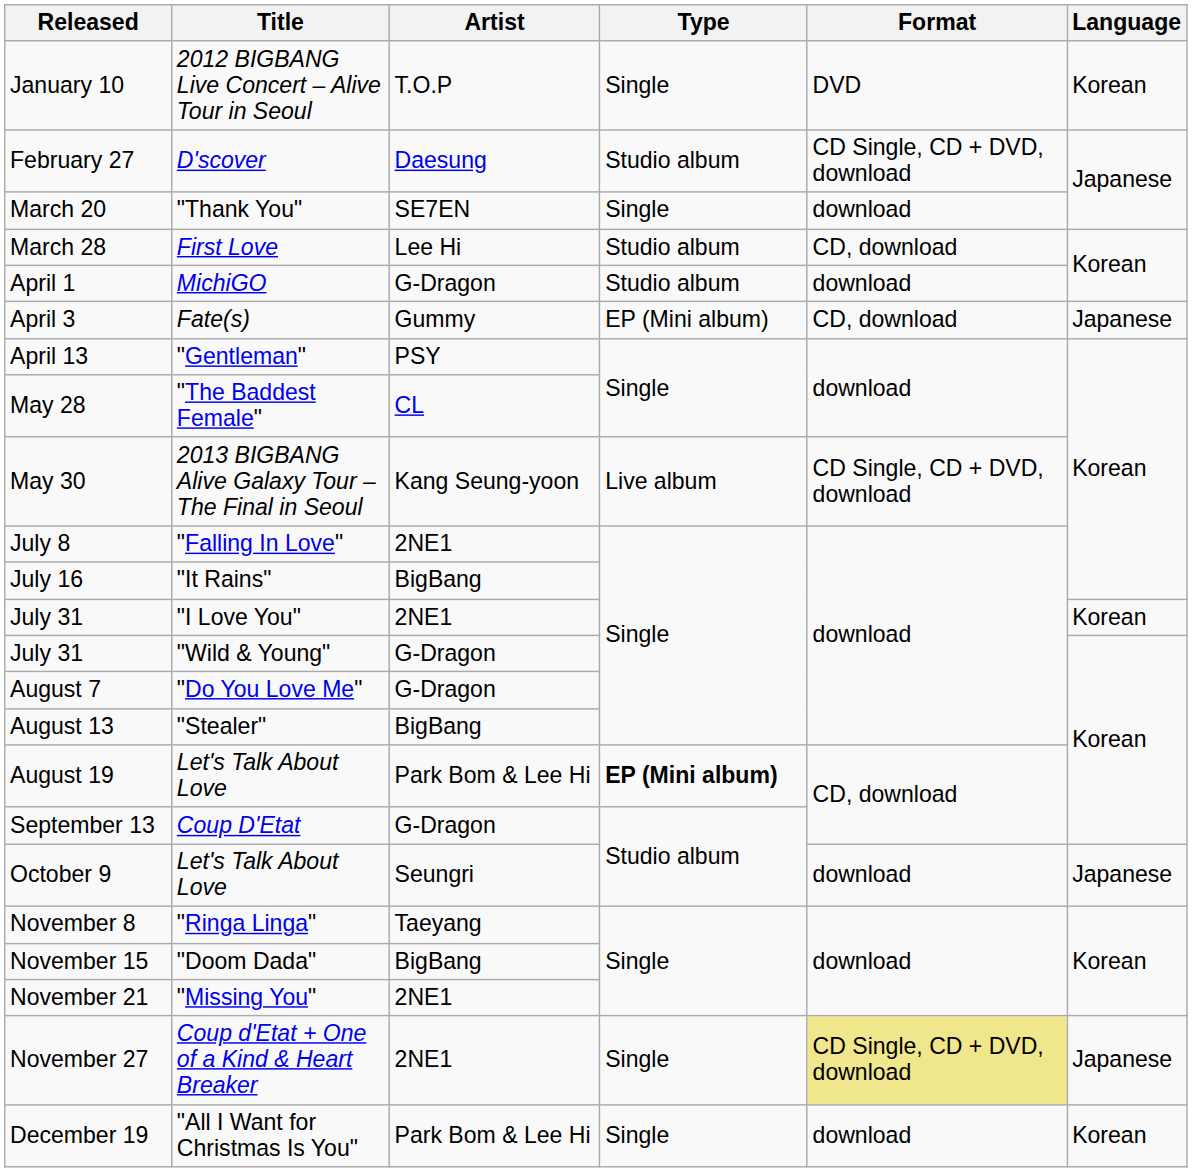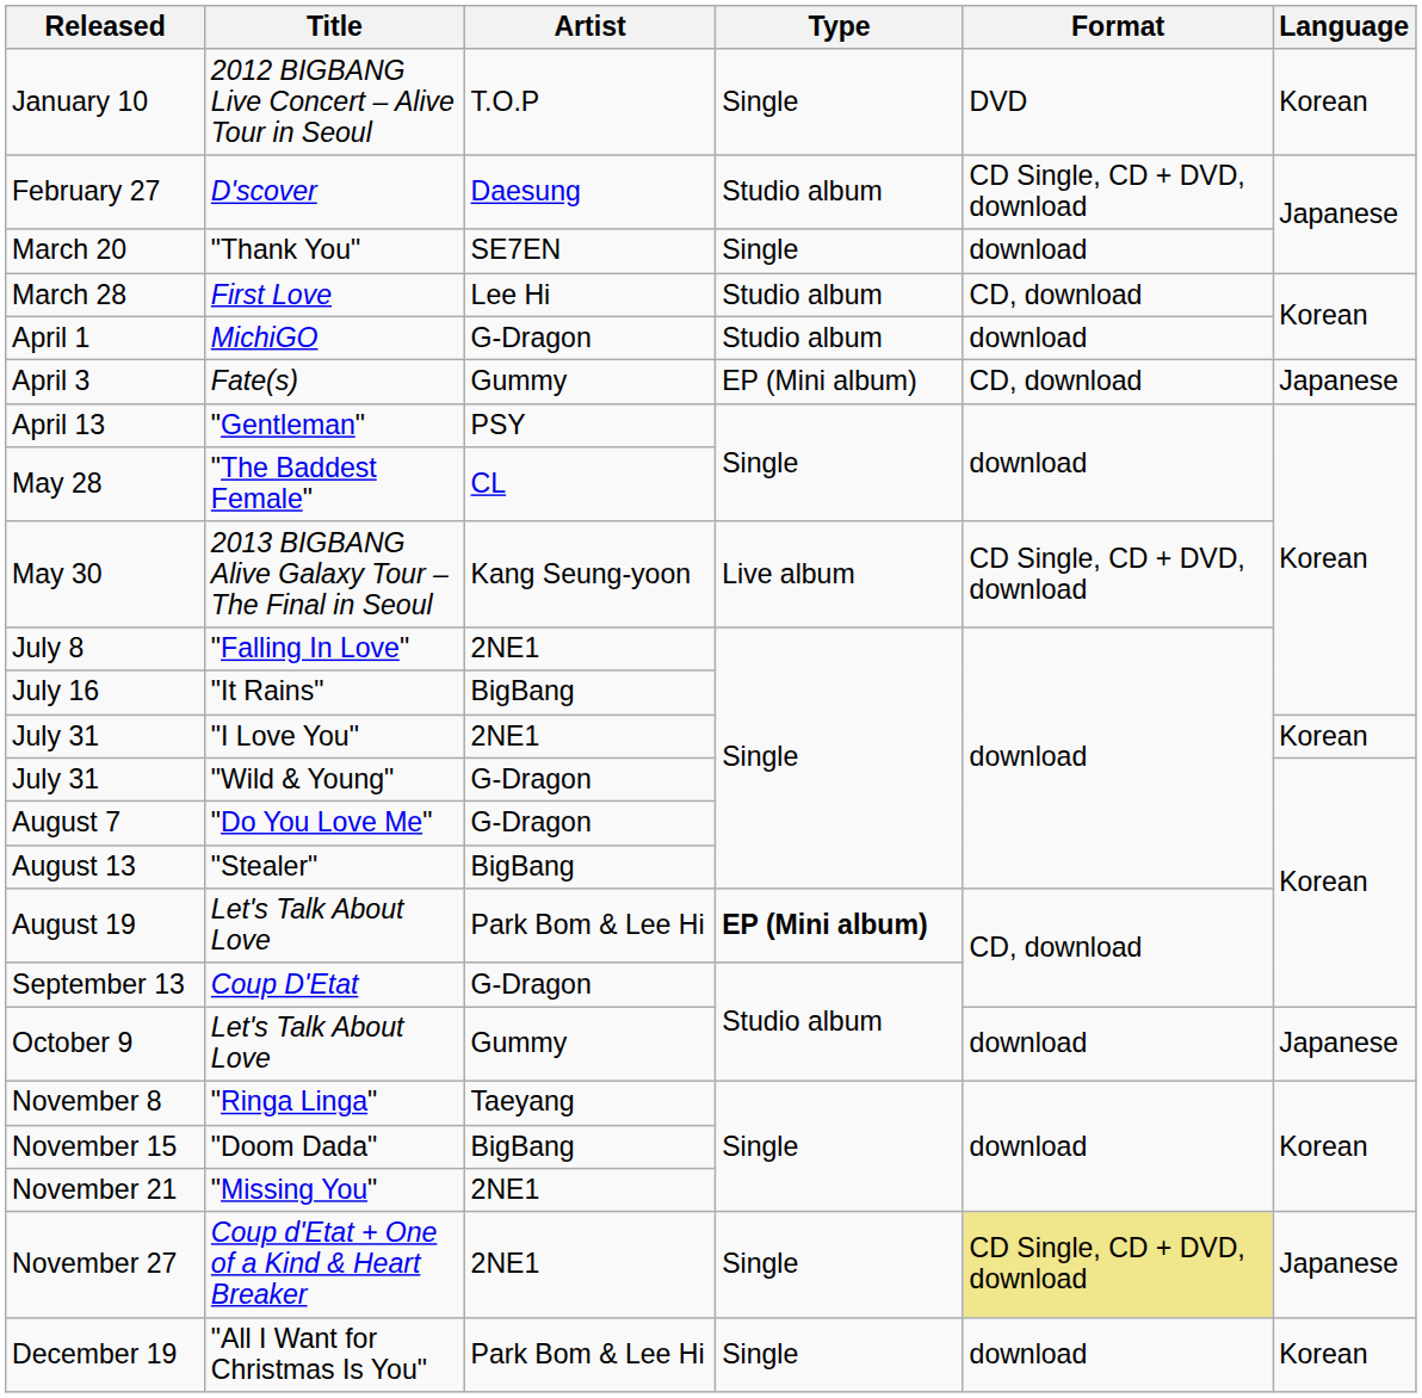October 9 | Artist: Seungri -> Gummy
